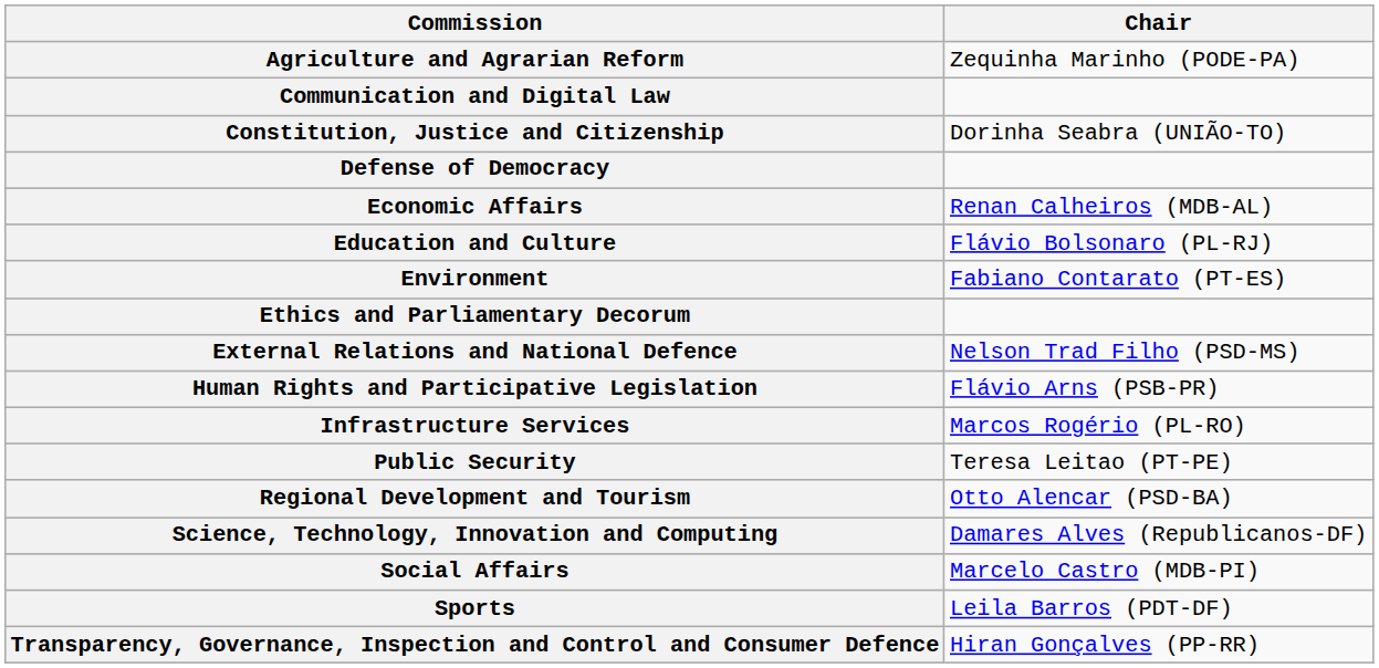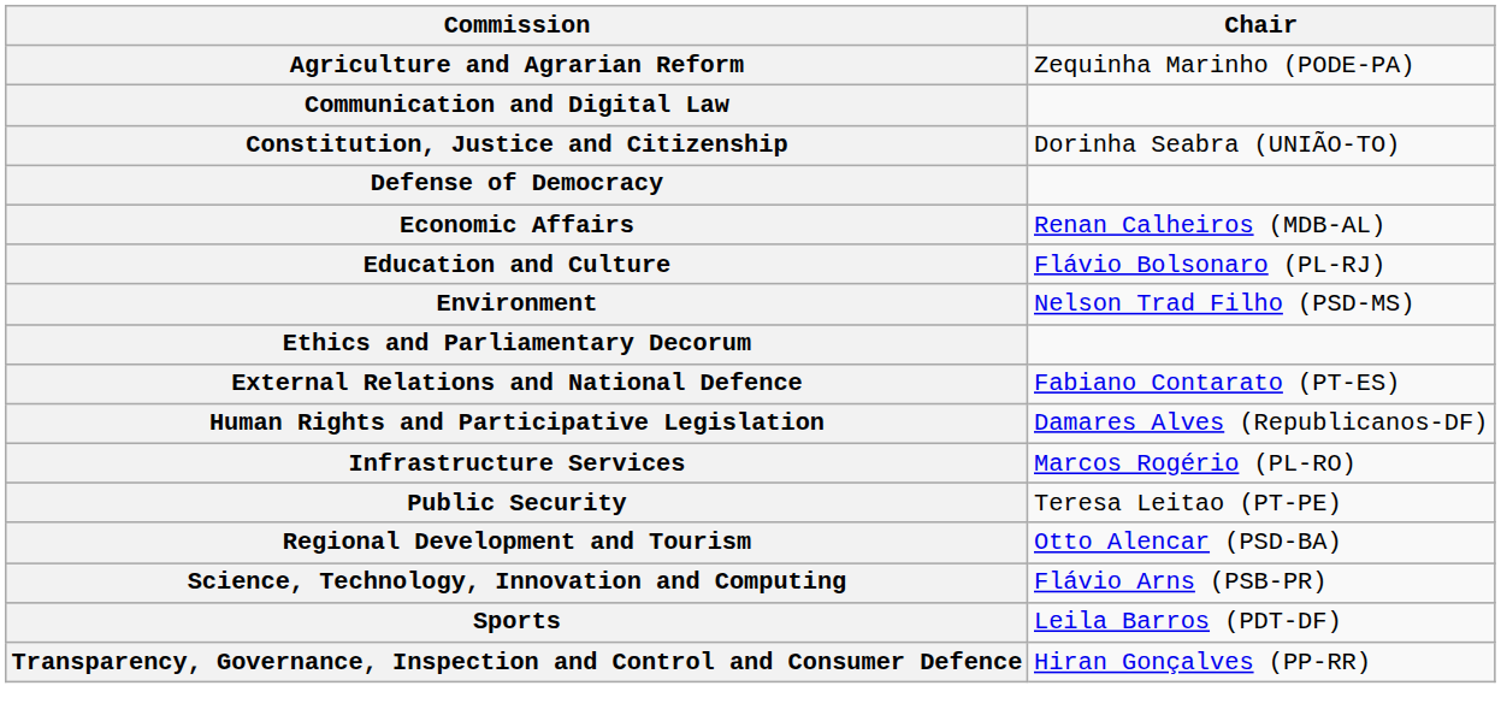Environment | Chair: Fabiano Contarato (PT-ES) -> Nelson Trad Filho (PSD-MS)
External Relations and National Defence | Chair: Nelson Trad Filho (PSD-MS) -> Fabiano Contarato (PT-ES)
Human Rights and Participative Legislation | Chair: Flávio Arns (PSB-PR) -> Damares Alves (Republicanos-DF)
Science, Technology, Innovation and Computing | Chair: Damares Alves (Republicanos-DF) -> Flávio Arns (PSB-PR)
- row: Social Affairs | Marcelo Castro (MDB-PI)
